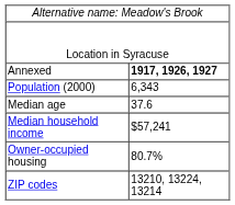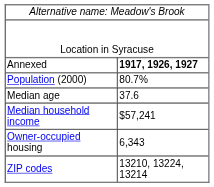Population (2000) | column 2: 6,343 -> 80.7%
Owner-occupied housing | column 2: 80.7% -> 6,343
